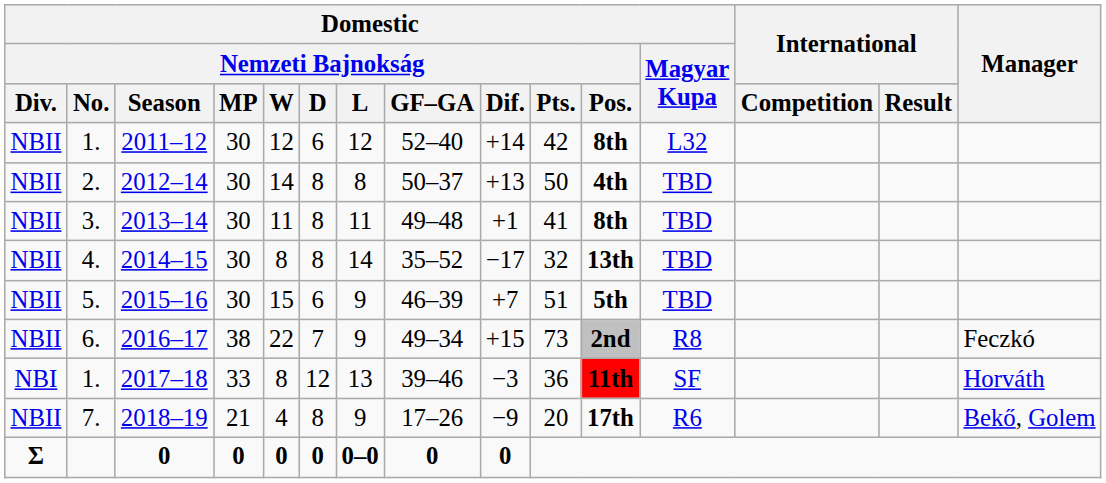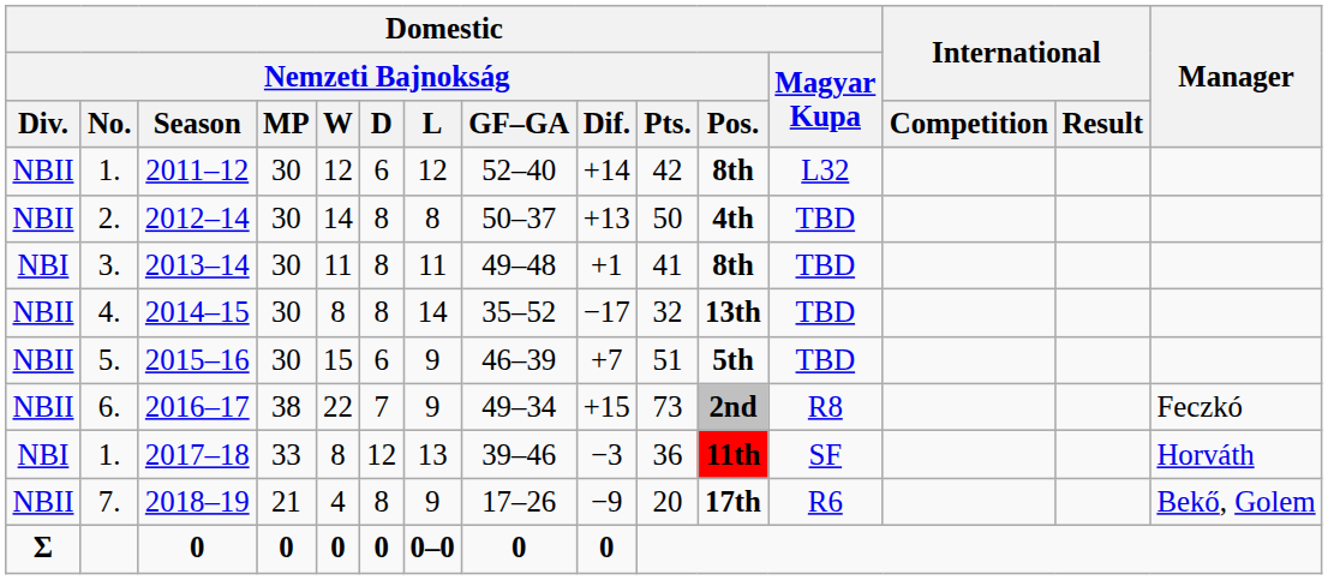2013–14 | Domestic / Nemzeti Bajnokság / Div.: NBII -> NBI
